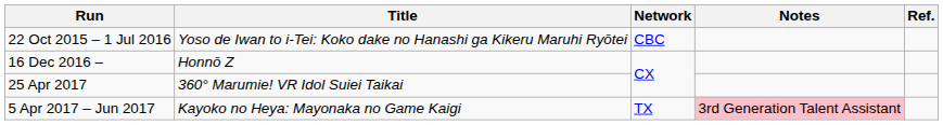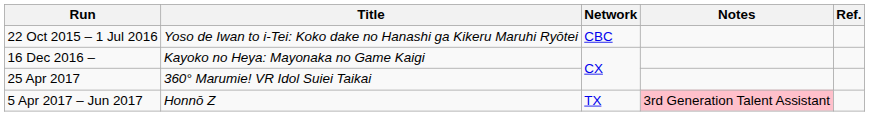16 Dec 2016 – | Title: Honnō Z -> Kayoko no Heya: Mayonaka no Game Kaigi
5 Apr 2017 – Jun 2017 | Title: Kayoko no Heya: Mayonaka no Game Kaigi -> Honnō Z
